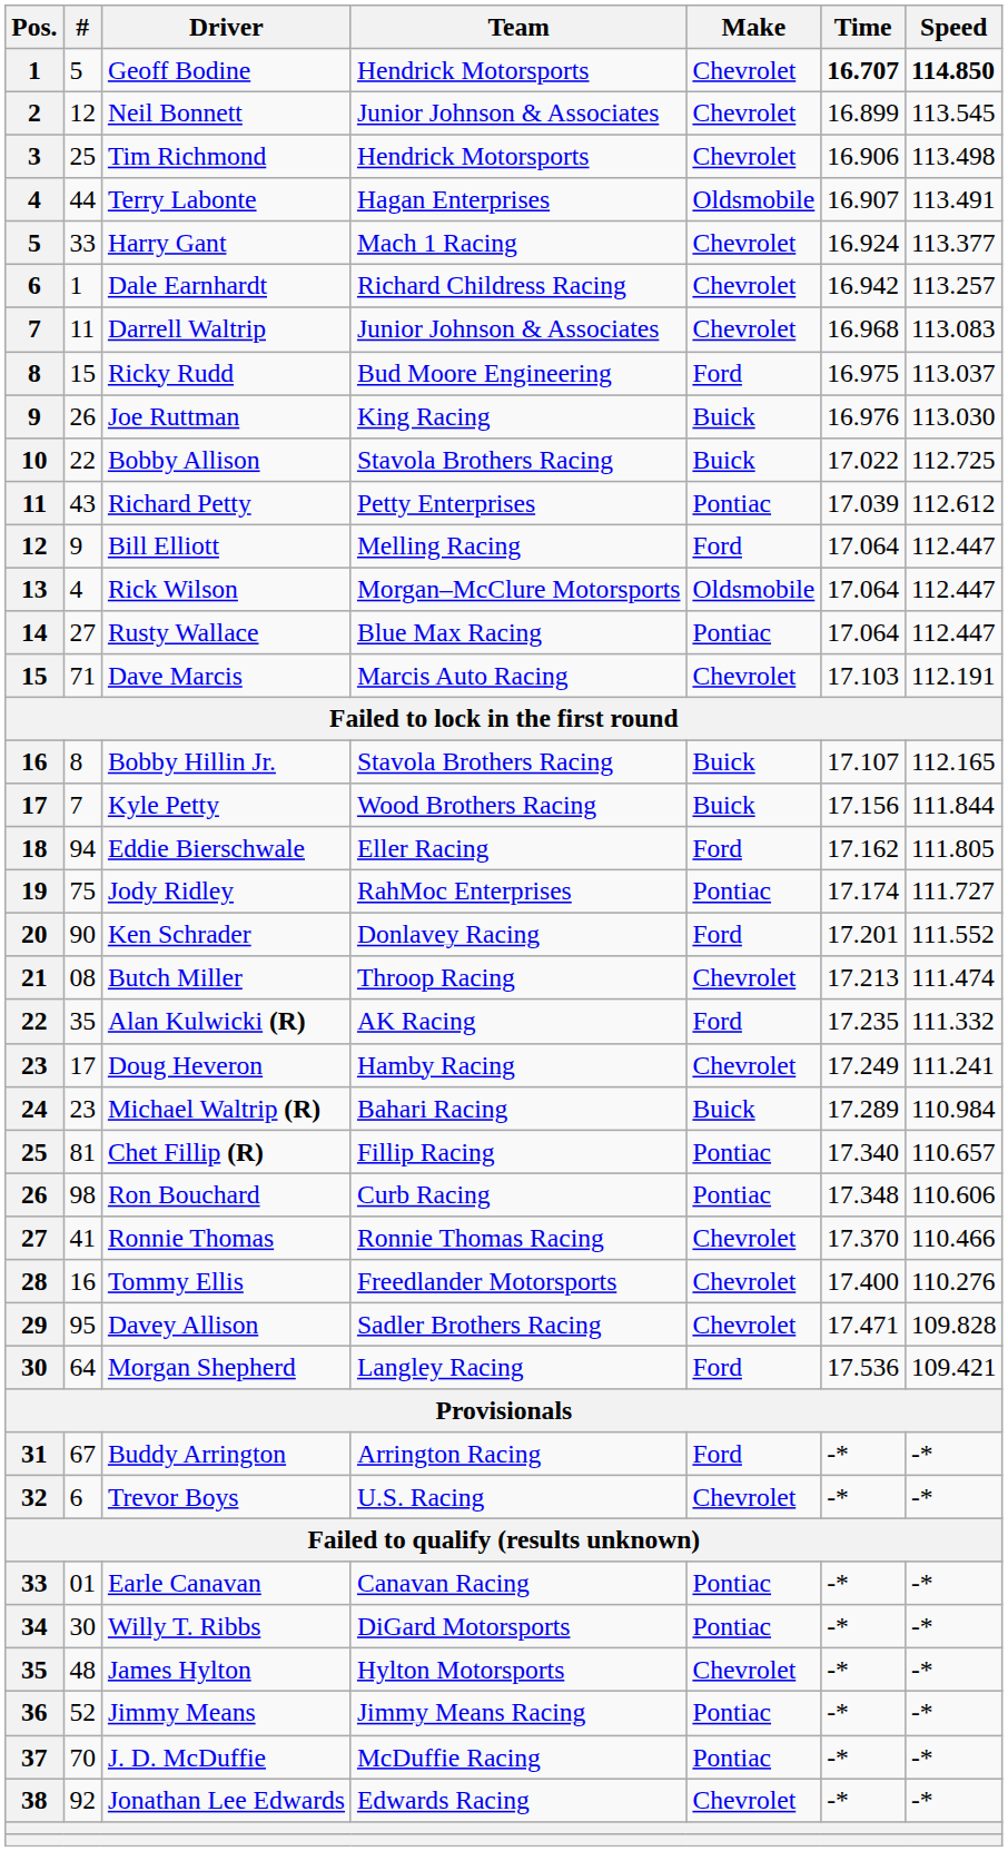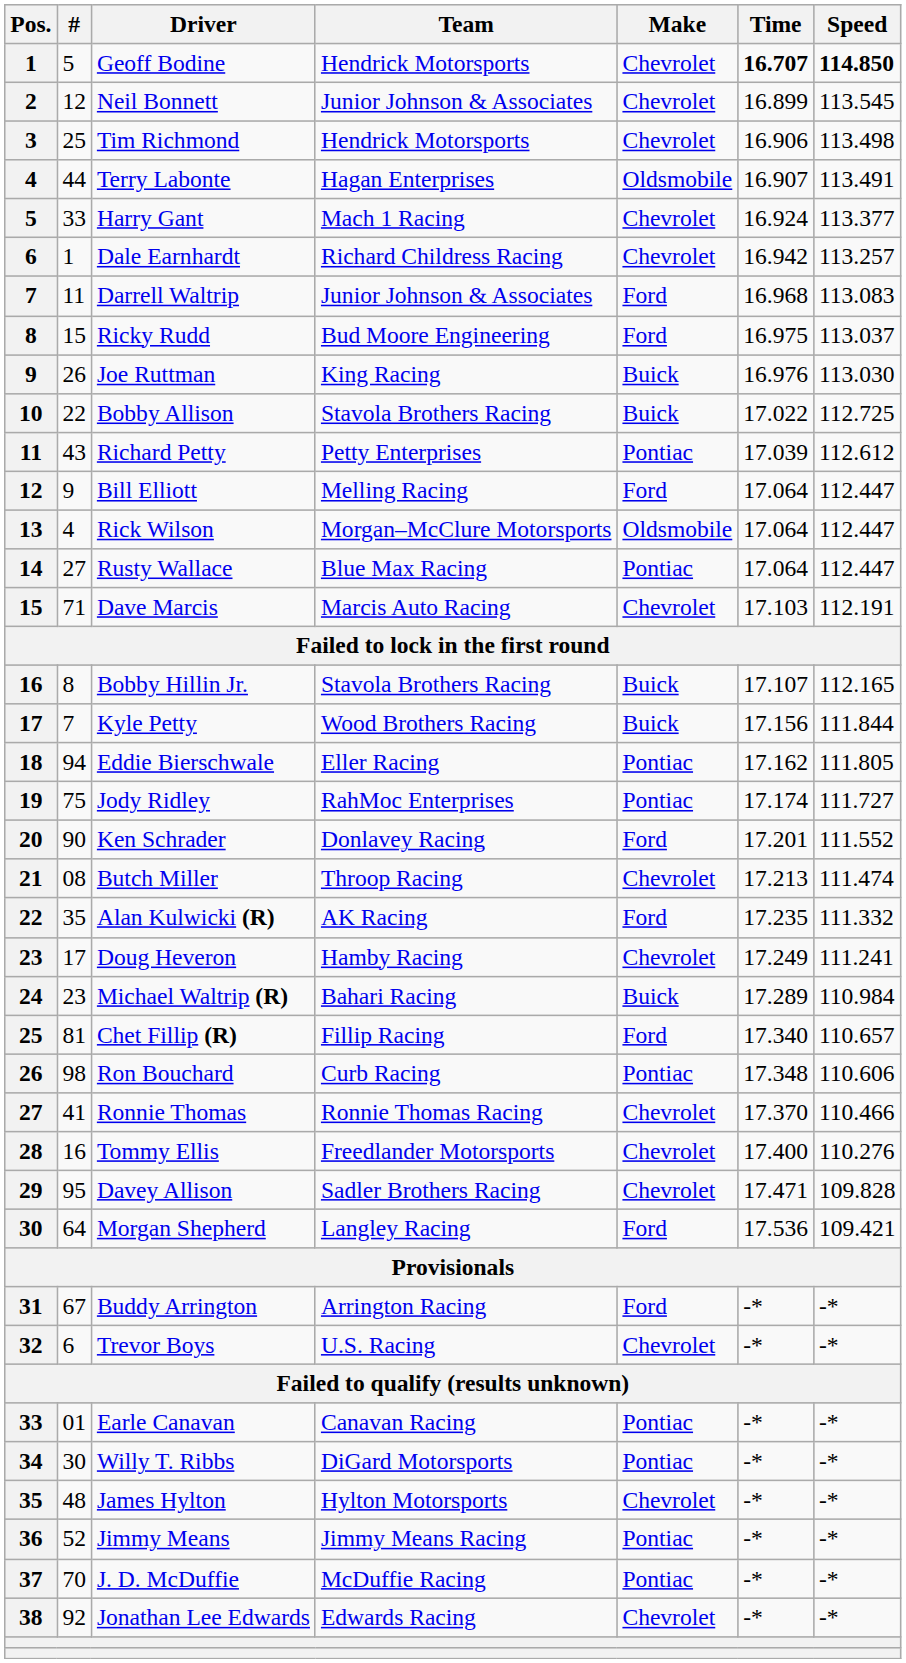Darrell Waltrip | Make: Chevrolet -> Ford
Eddie Bierschwale | Make: Ford -> Pontiac
Chet Fillip (R) | Make: Pontiac -> Ford
